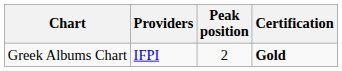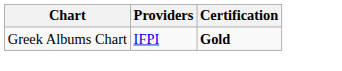- column: Peak position | 2
